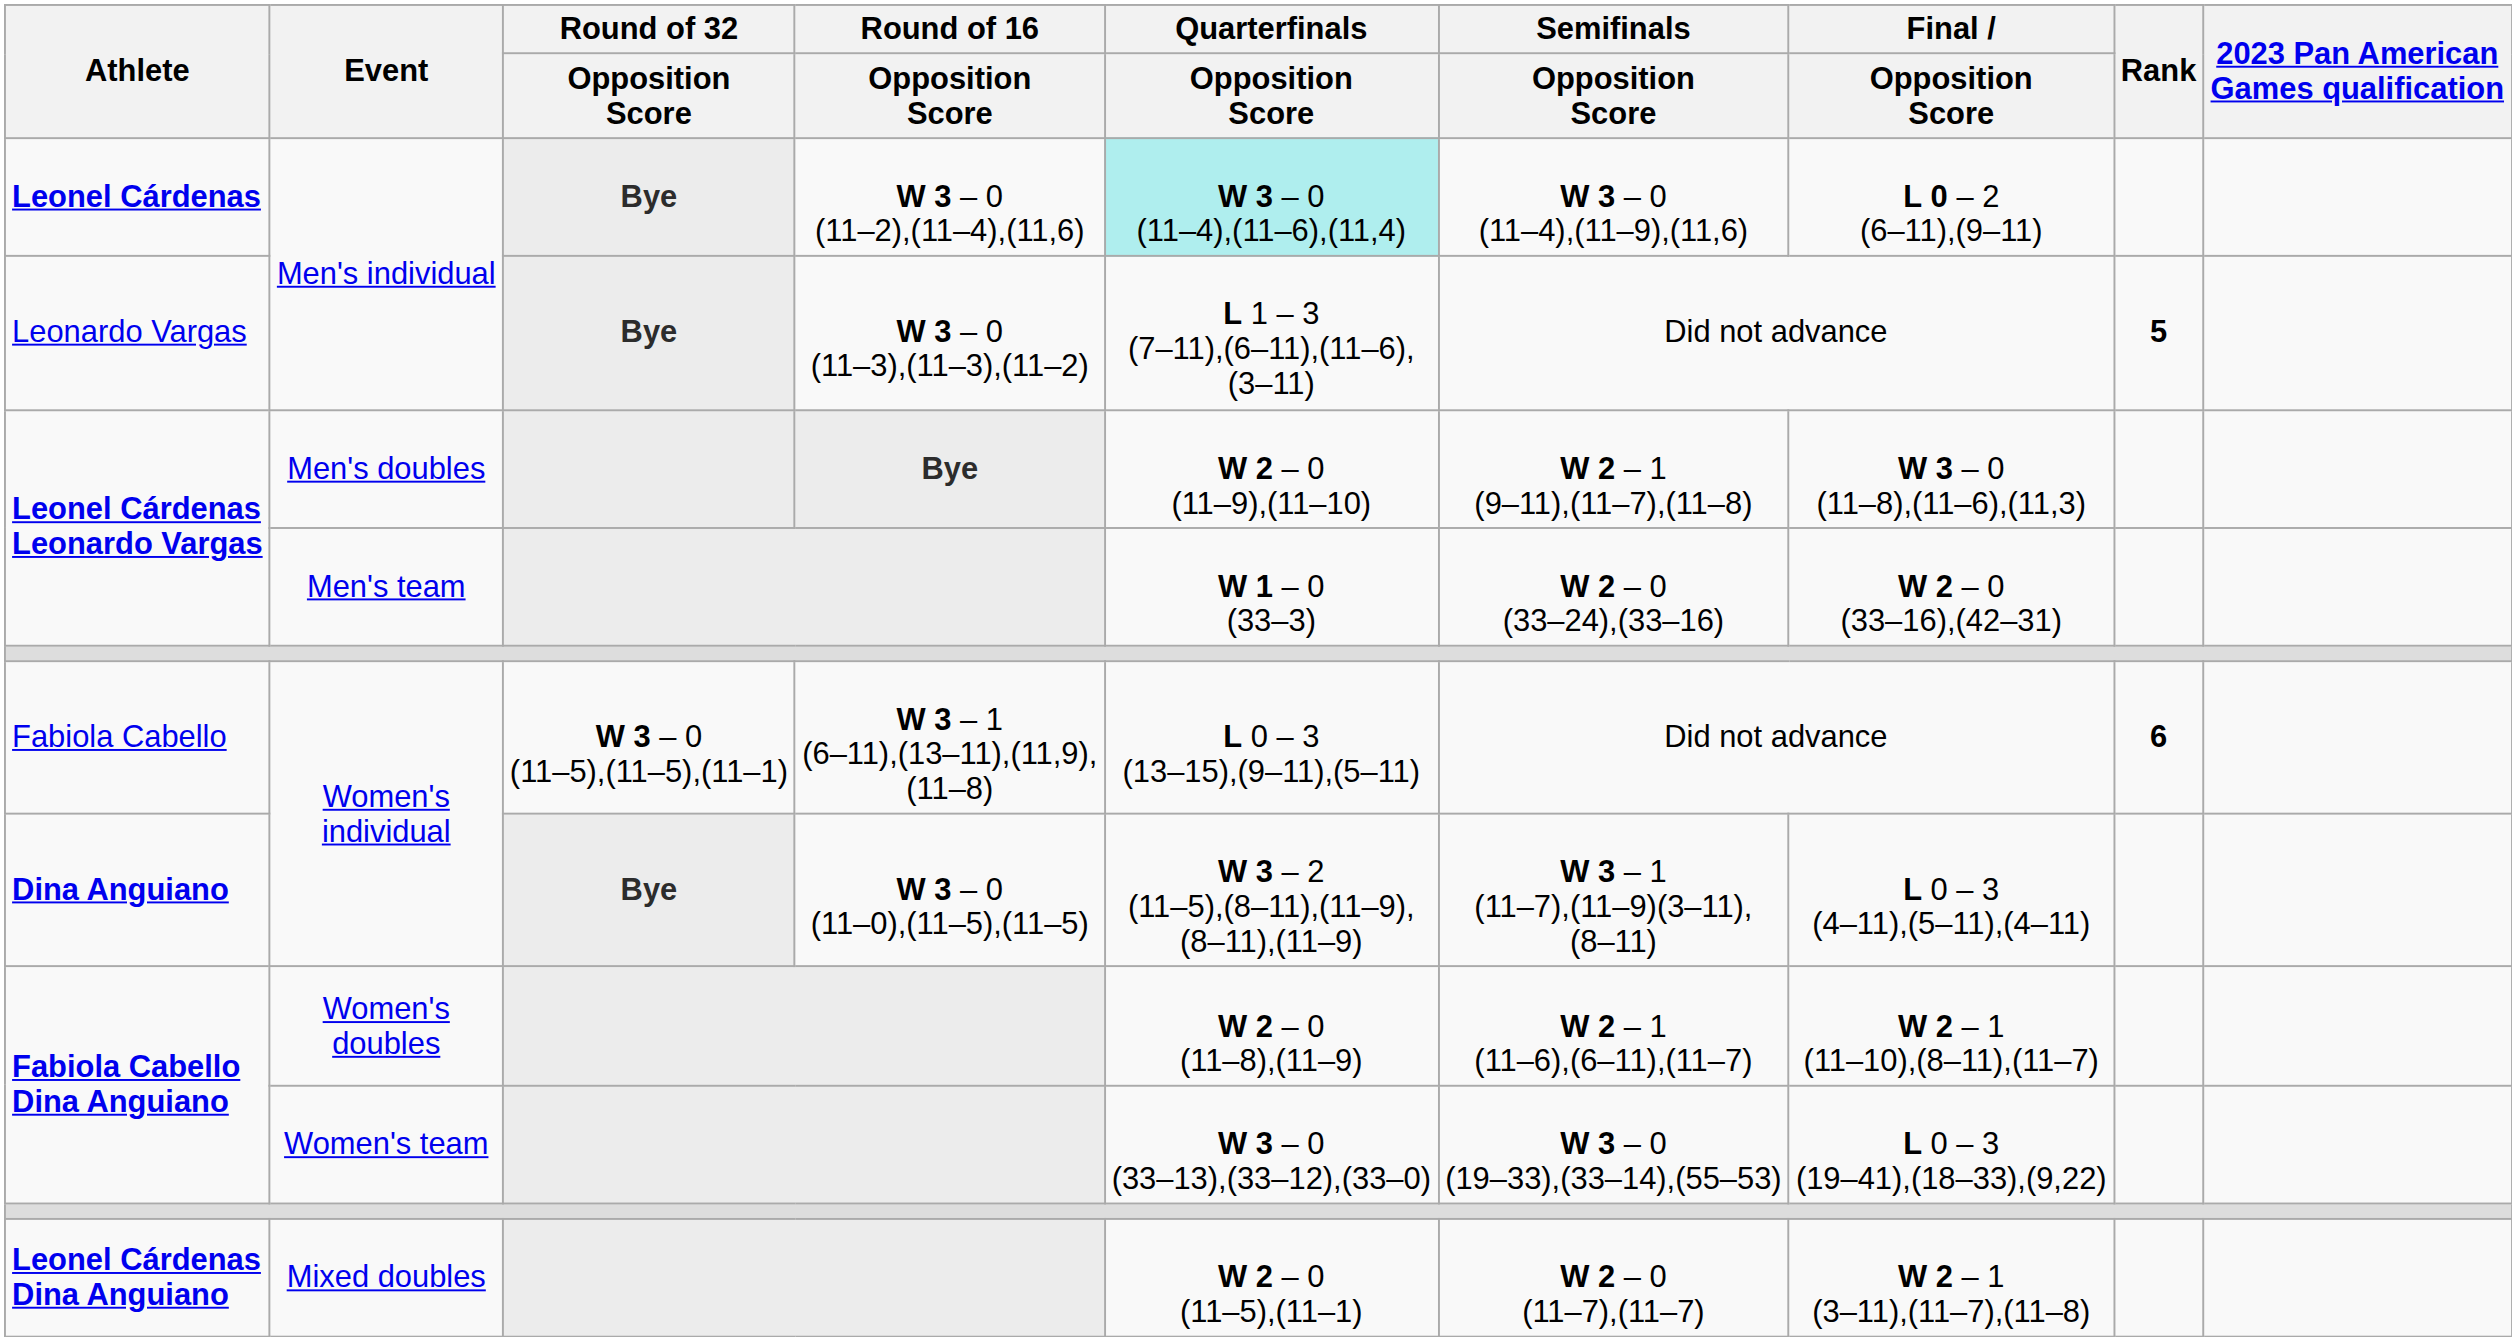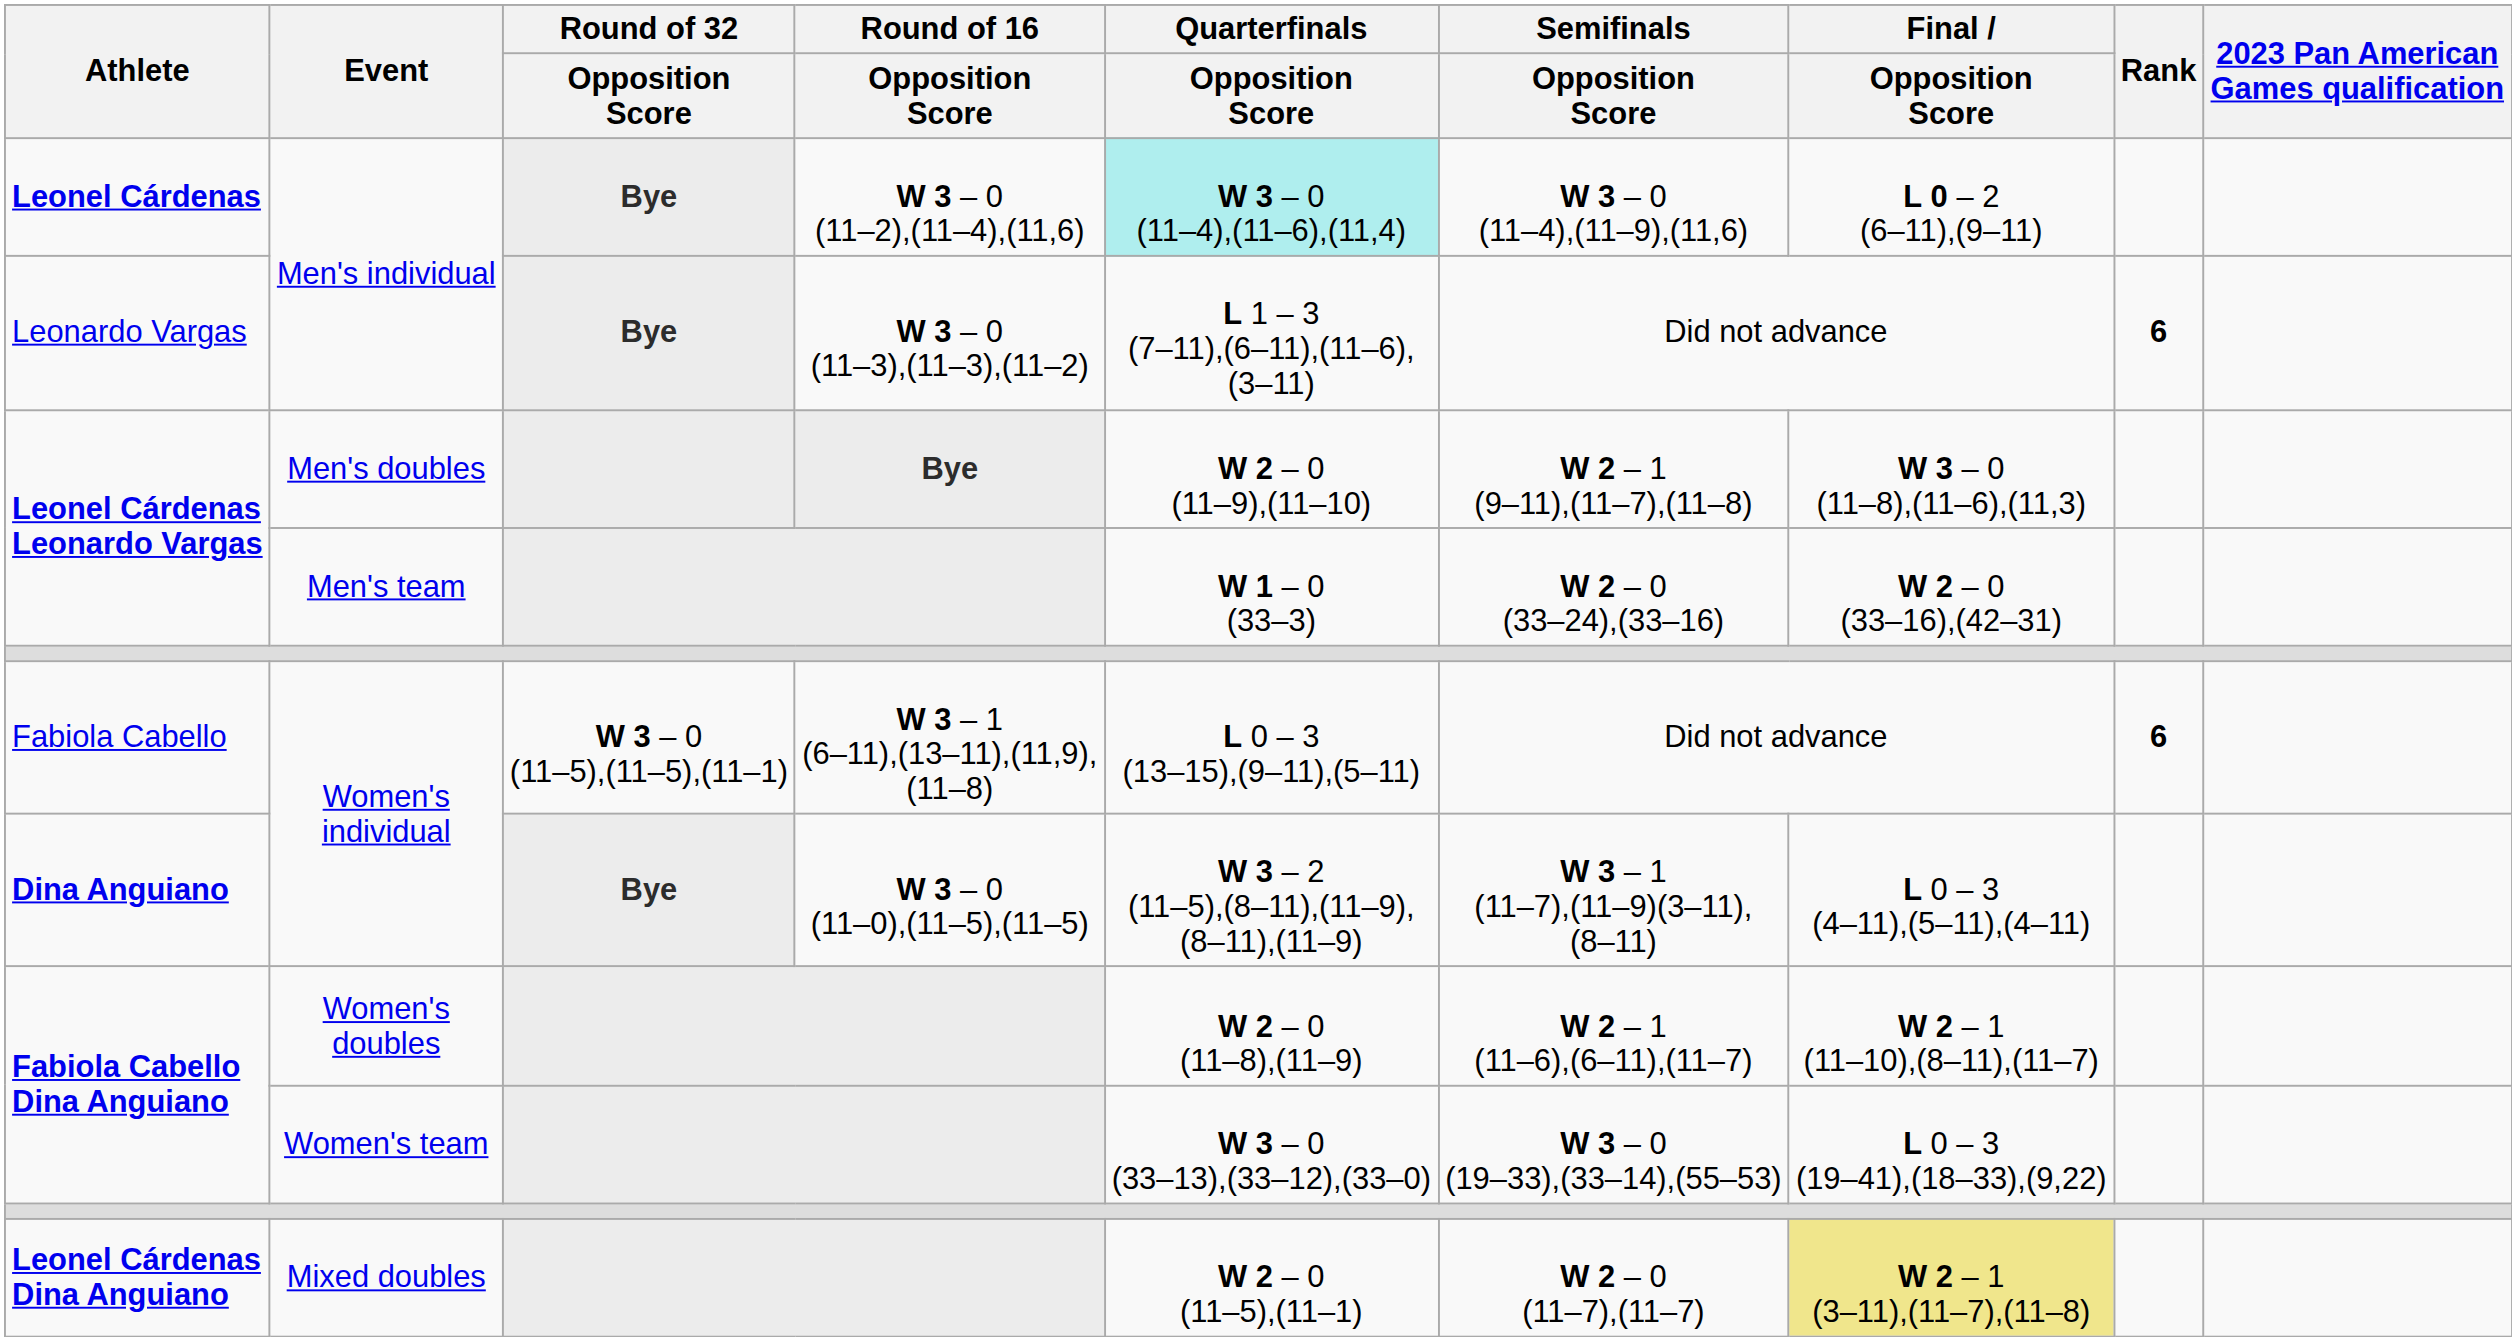Leonardo Vargas | Rank: 5 -> 6
Leonel Cárdenas Dina Anguiano | Final / Opposition Score: no background -> khaki background
